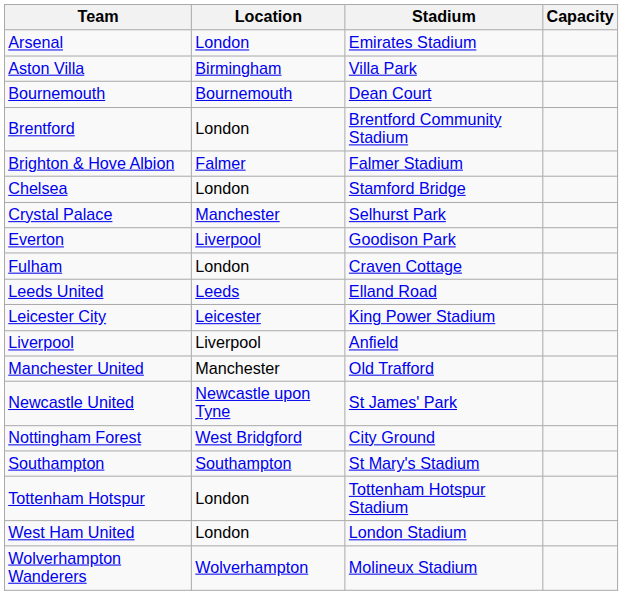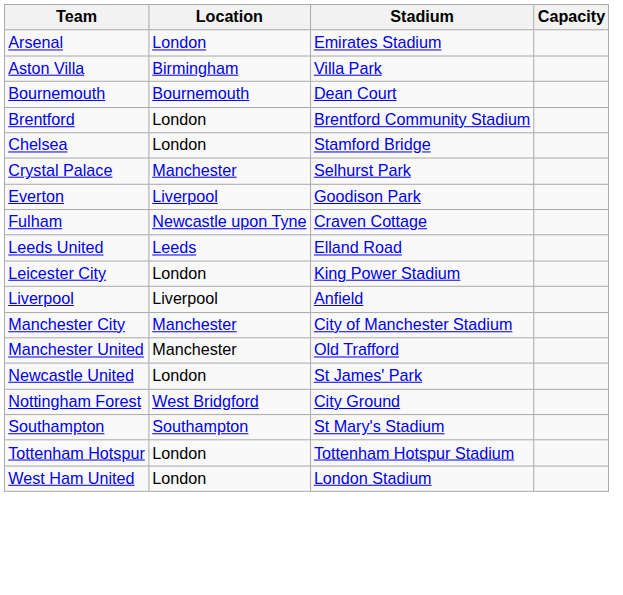- row: Brighton & Hove Albion | Falmer | Falmer Stadium
Fulham | Location: London -> Newcastle upon Tyne
Leicester City | Location: Leicester -> London
+ row: Manchester City | Manchester | City of Manchester Stadium
Newcastle United | Location: Newcastle upon Tyne -> London
- row: Wolverhampton Wanderers | Wolverhampton | Molineux Stadium
